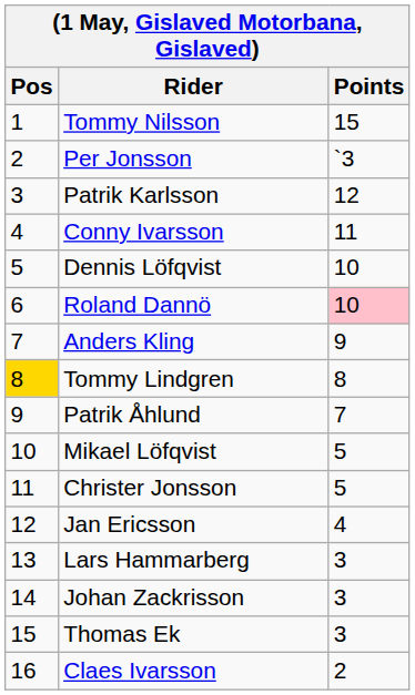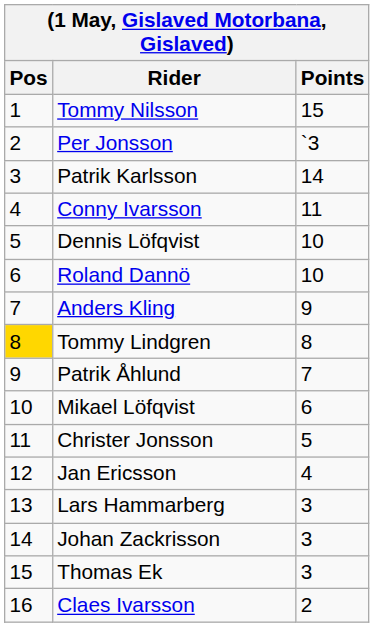Patrik Karlsson | Points: 12 -> 14
Roland Dannö | Points: pink background -> no background
Mikael Löfqvist | Points: 5 -> 6
